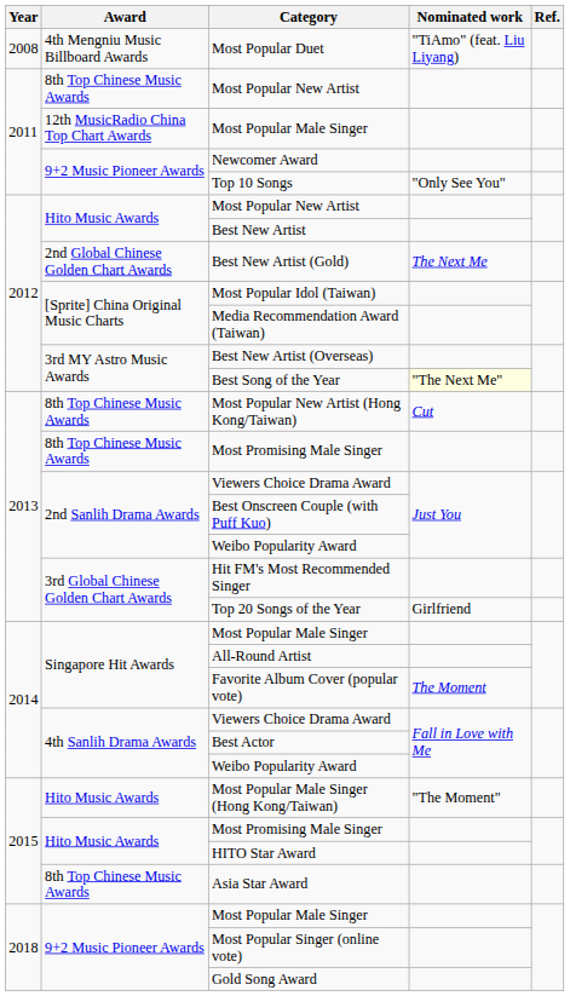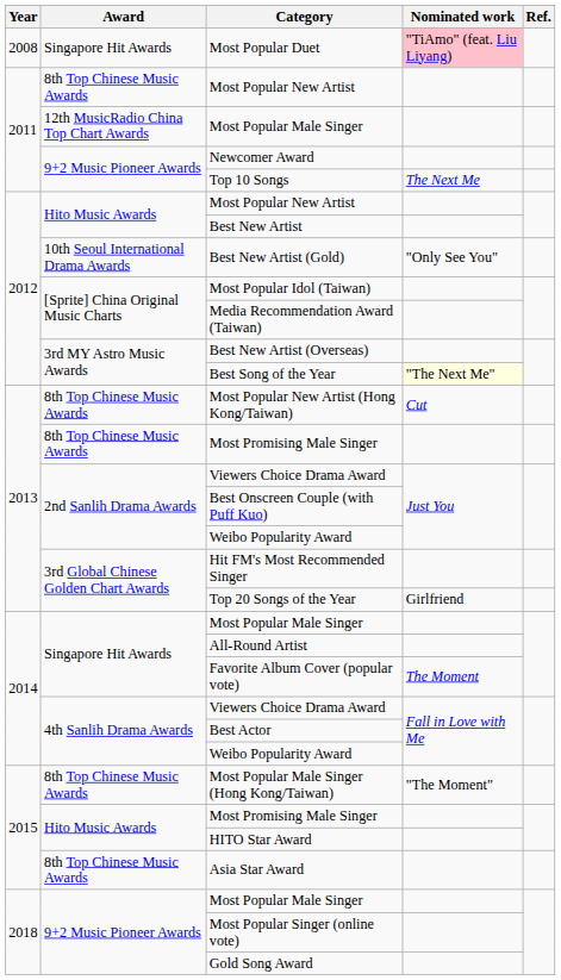Most Popular Duet | Award: 4th Mengniu Music Billboard Awards -> Singapore Hit Awards
Most Popular Duet | Nominated work: no background -> pink background
Top 10 Songs | Nominated work: "Only See You" -> The Next Me
Best New Artist (Gold) | Award: 2nd Global Chinese Golden Chart Awards -> 10th Seoul International Drama Awards
Best New Artist (Gold) | Nominated work: The Next Me -> "Only See You"
Most Popular Male Singer (Hong Kong/Taiwan) | Award: Hito Music Awards -> 8th Top Chinese Music Awards
